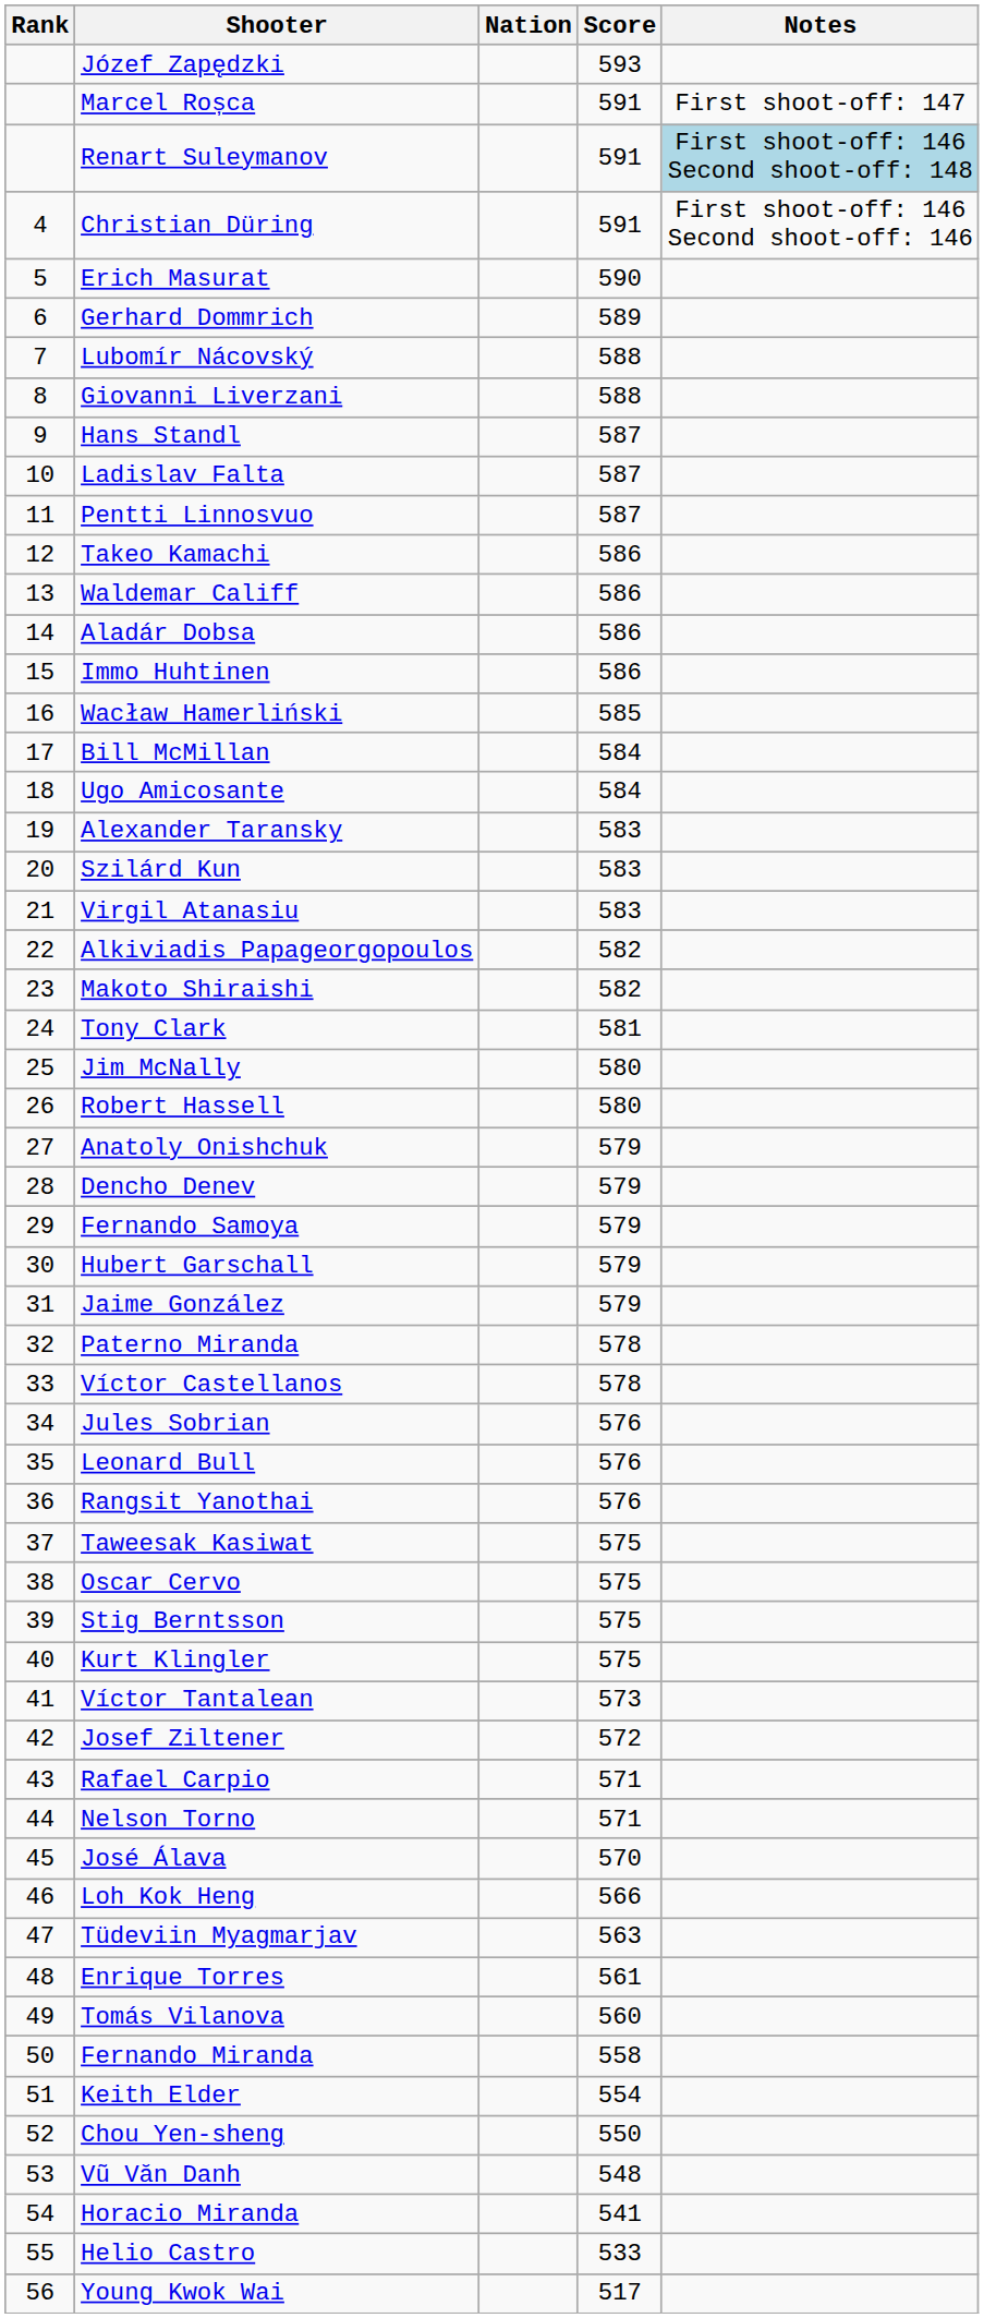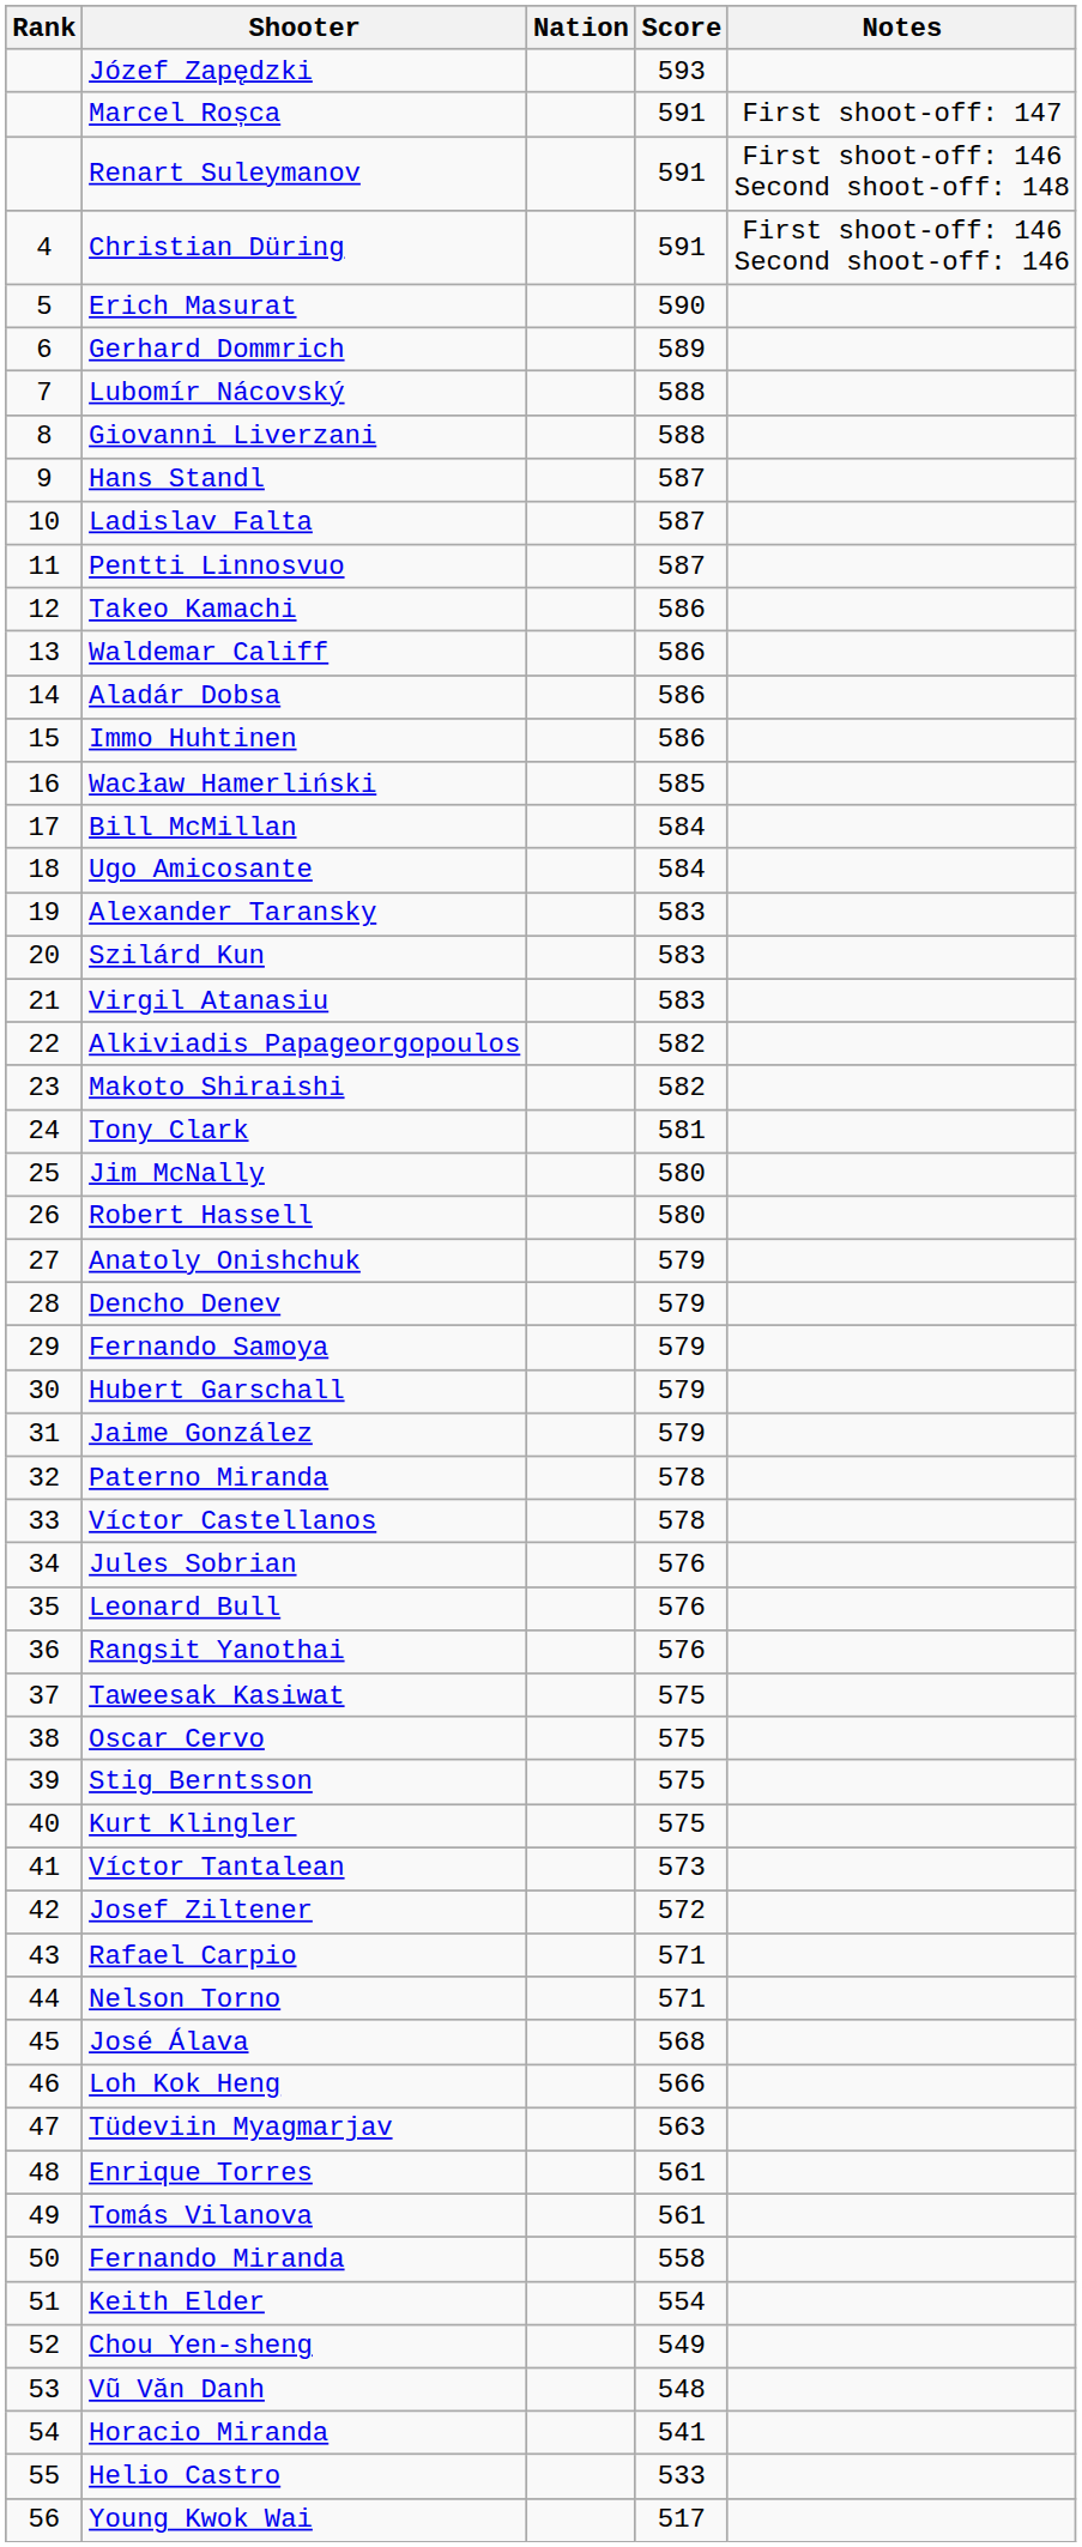Renart Suleymanov | Notes: lightblue background -> no background
José Álava | Score: 570 -> 568
Tomás Vilanova | Score: 560 -> 561
Chou Yen-sheng | Score: 550 -> 549
